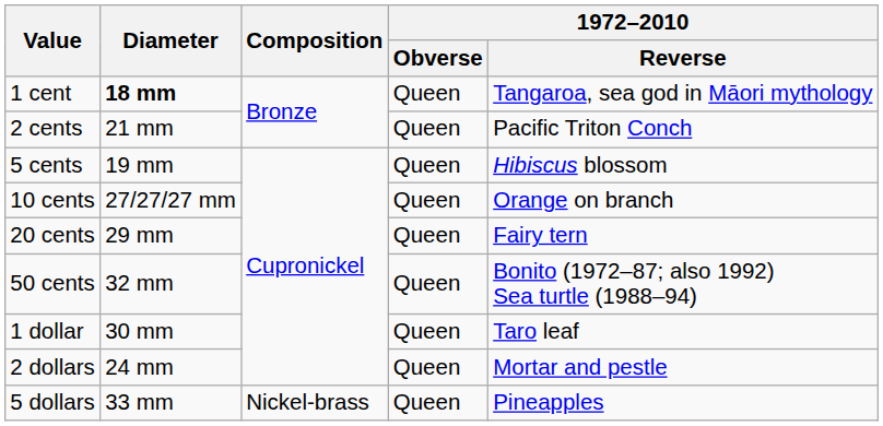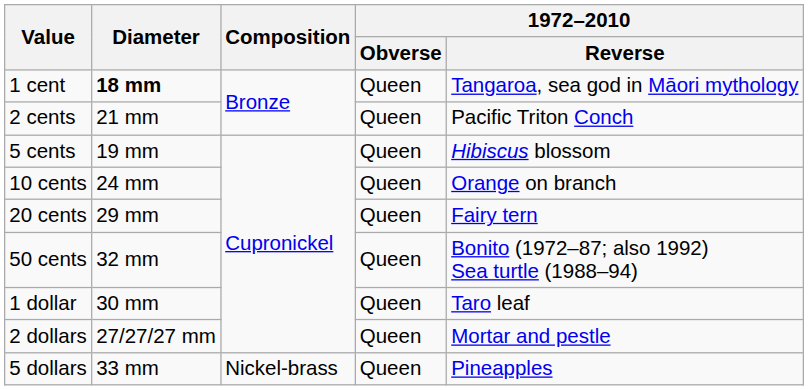10 cents | Diameter: 27/27/27 mm -> 24 mm
2 dollars | Diameter: 24 mm -> 27/27/27 mm
